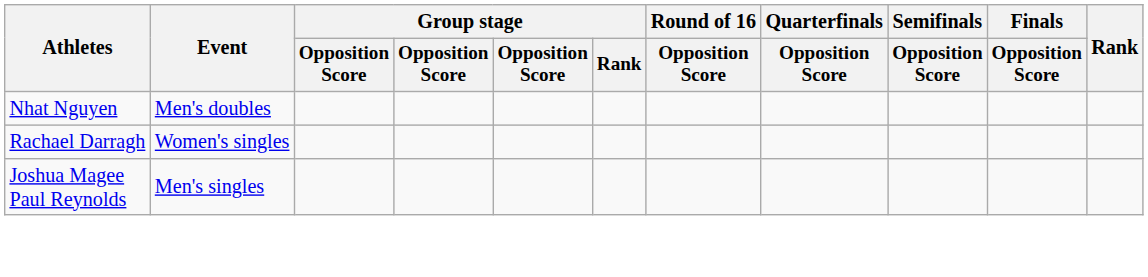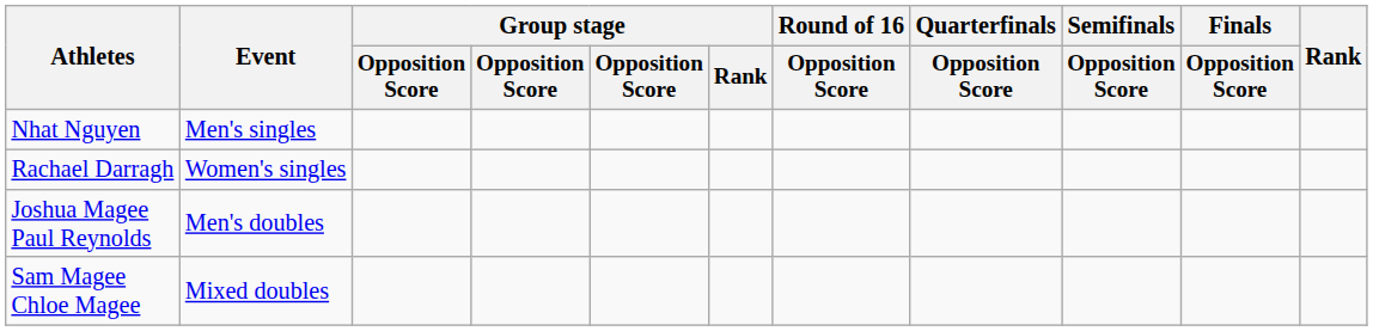Nhat Nguyen | Event: Men's doubles -> Men's singles
Joshua Magee Paul Reynolds | Event: Men's singles -> Men's doubles
+ row: Sam Magee Chloe Magee | Mixed doubles
